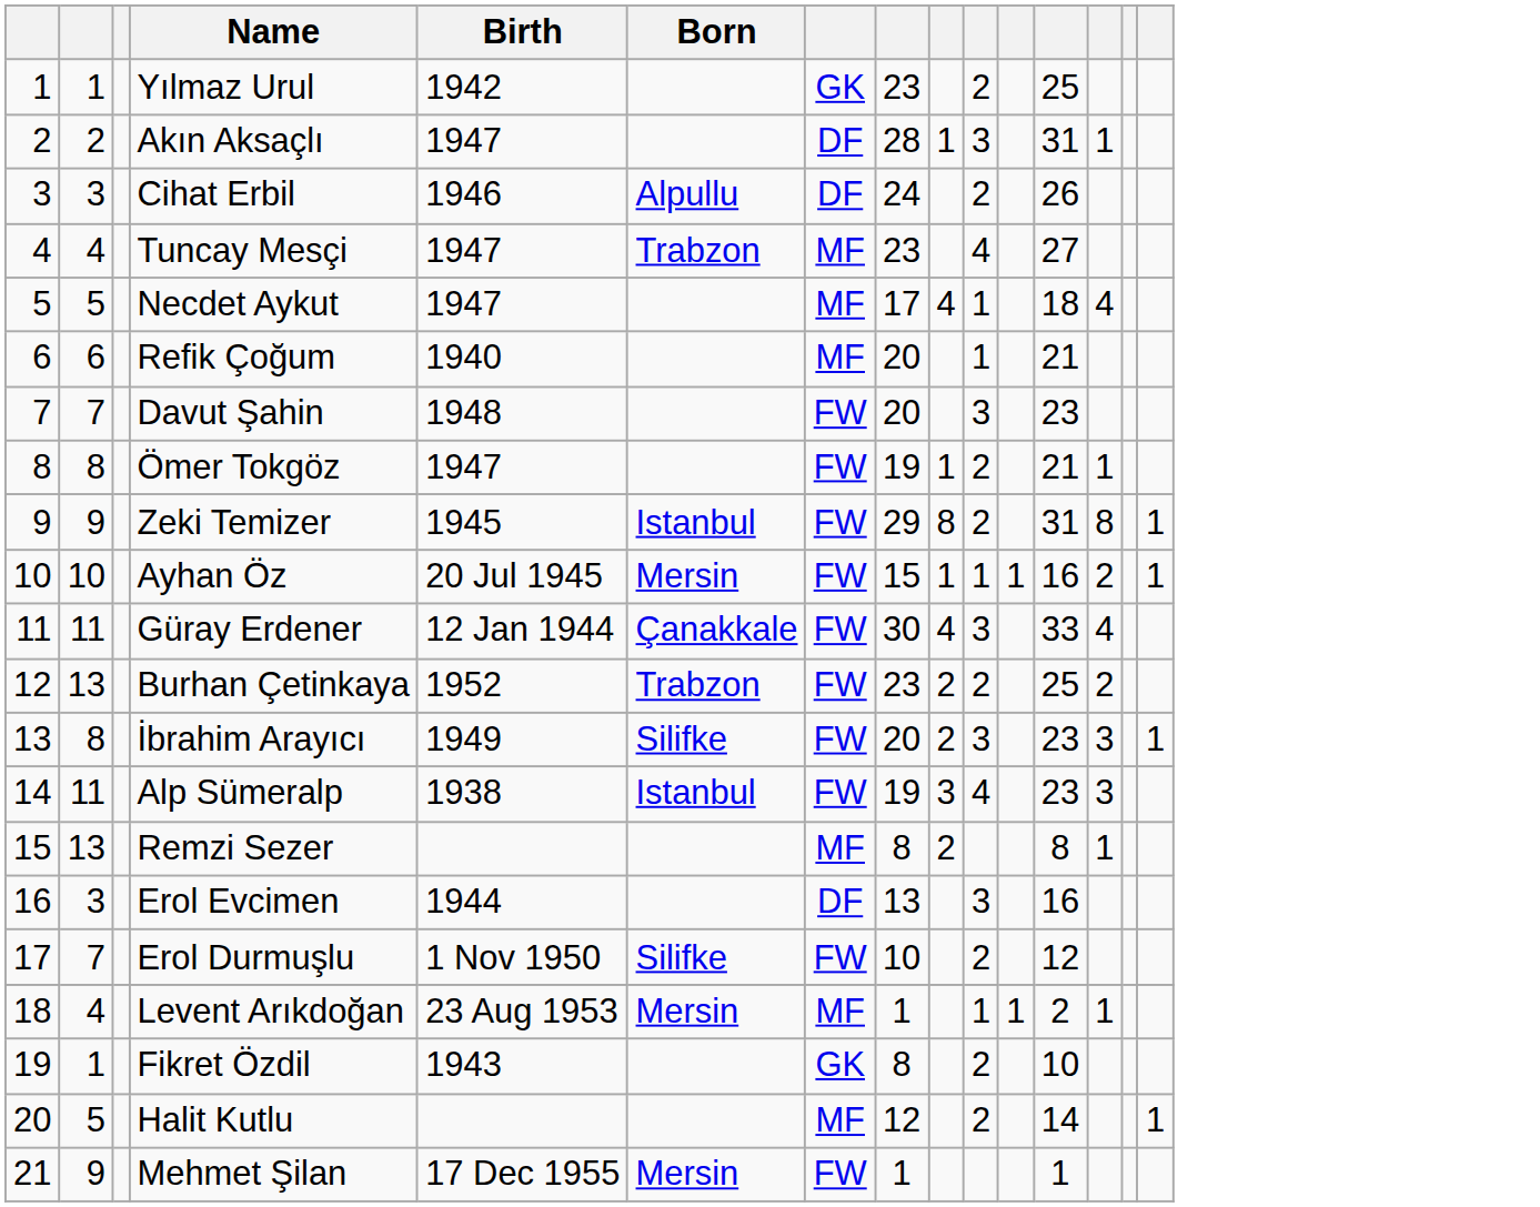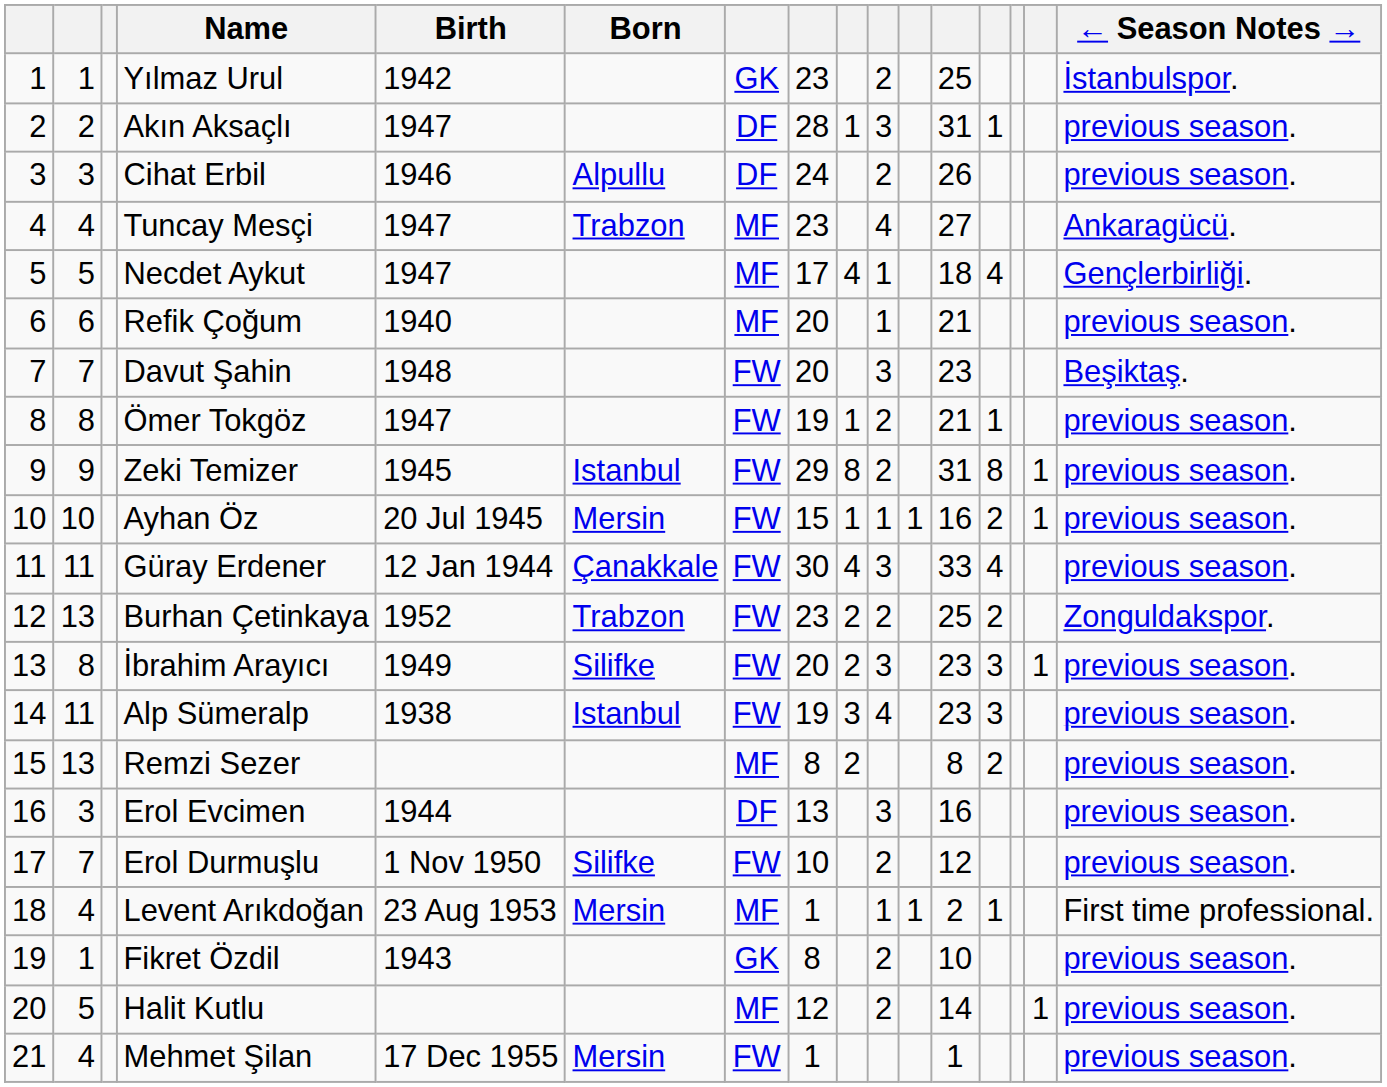+ column: ← Season Notes → | İstanbulspor. | previous season. | previous season. | Ankaragücü. | Gençlerbirliği. | previous season. | Beşiktaş. | previous season. | previous season. | previous season. | previous season. | Zonguldakspor. | previous season. | previous season. | previous season. | previous season. | previous season. | First time professional. | previous season. | previous season. | previous season.
Remzi Sezer | column 13: 1 -> 2
Mehmet Şilan | column 2: 9 -> 4
